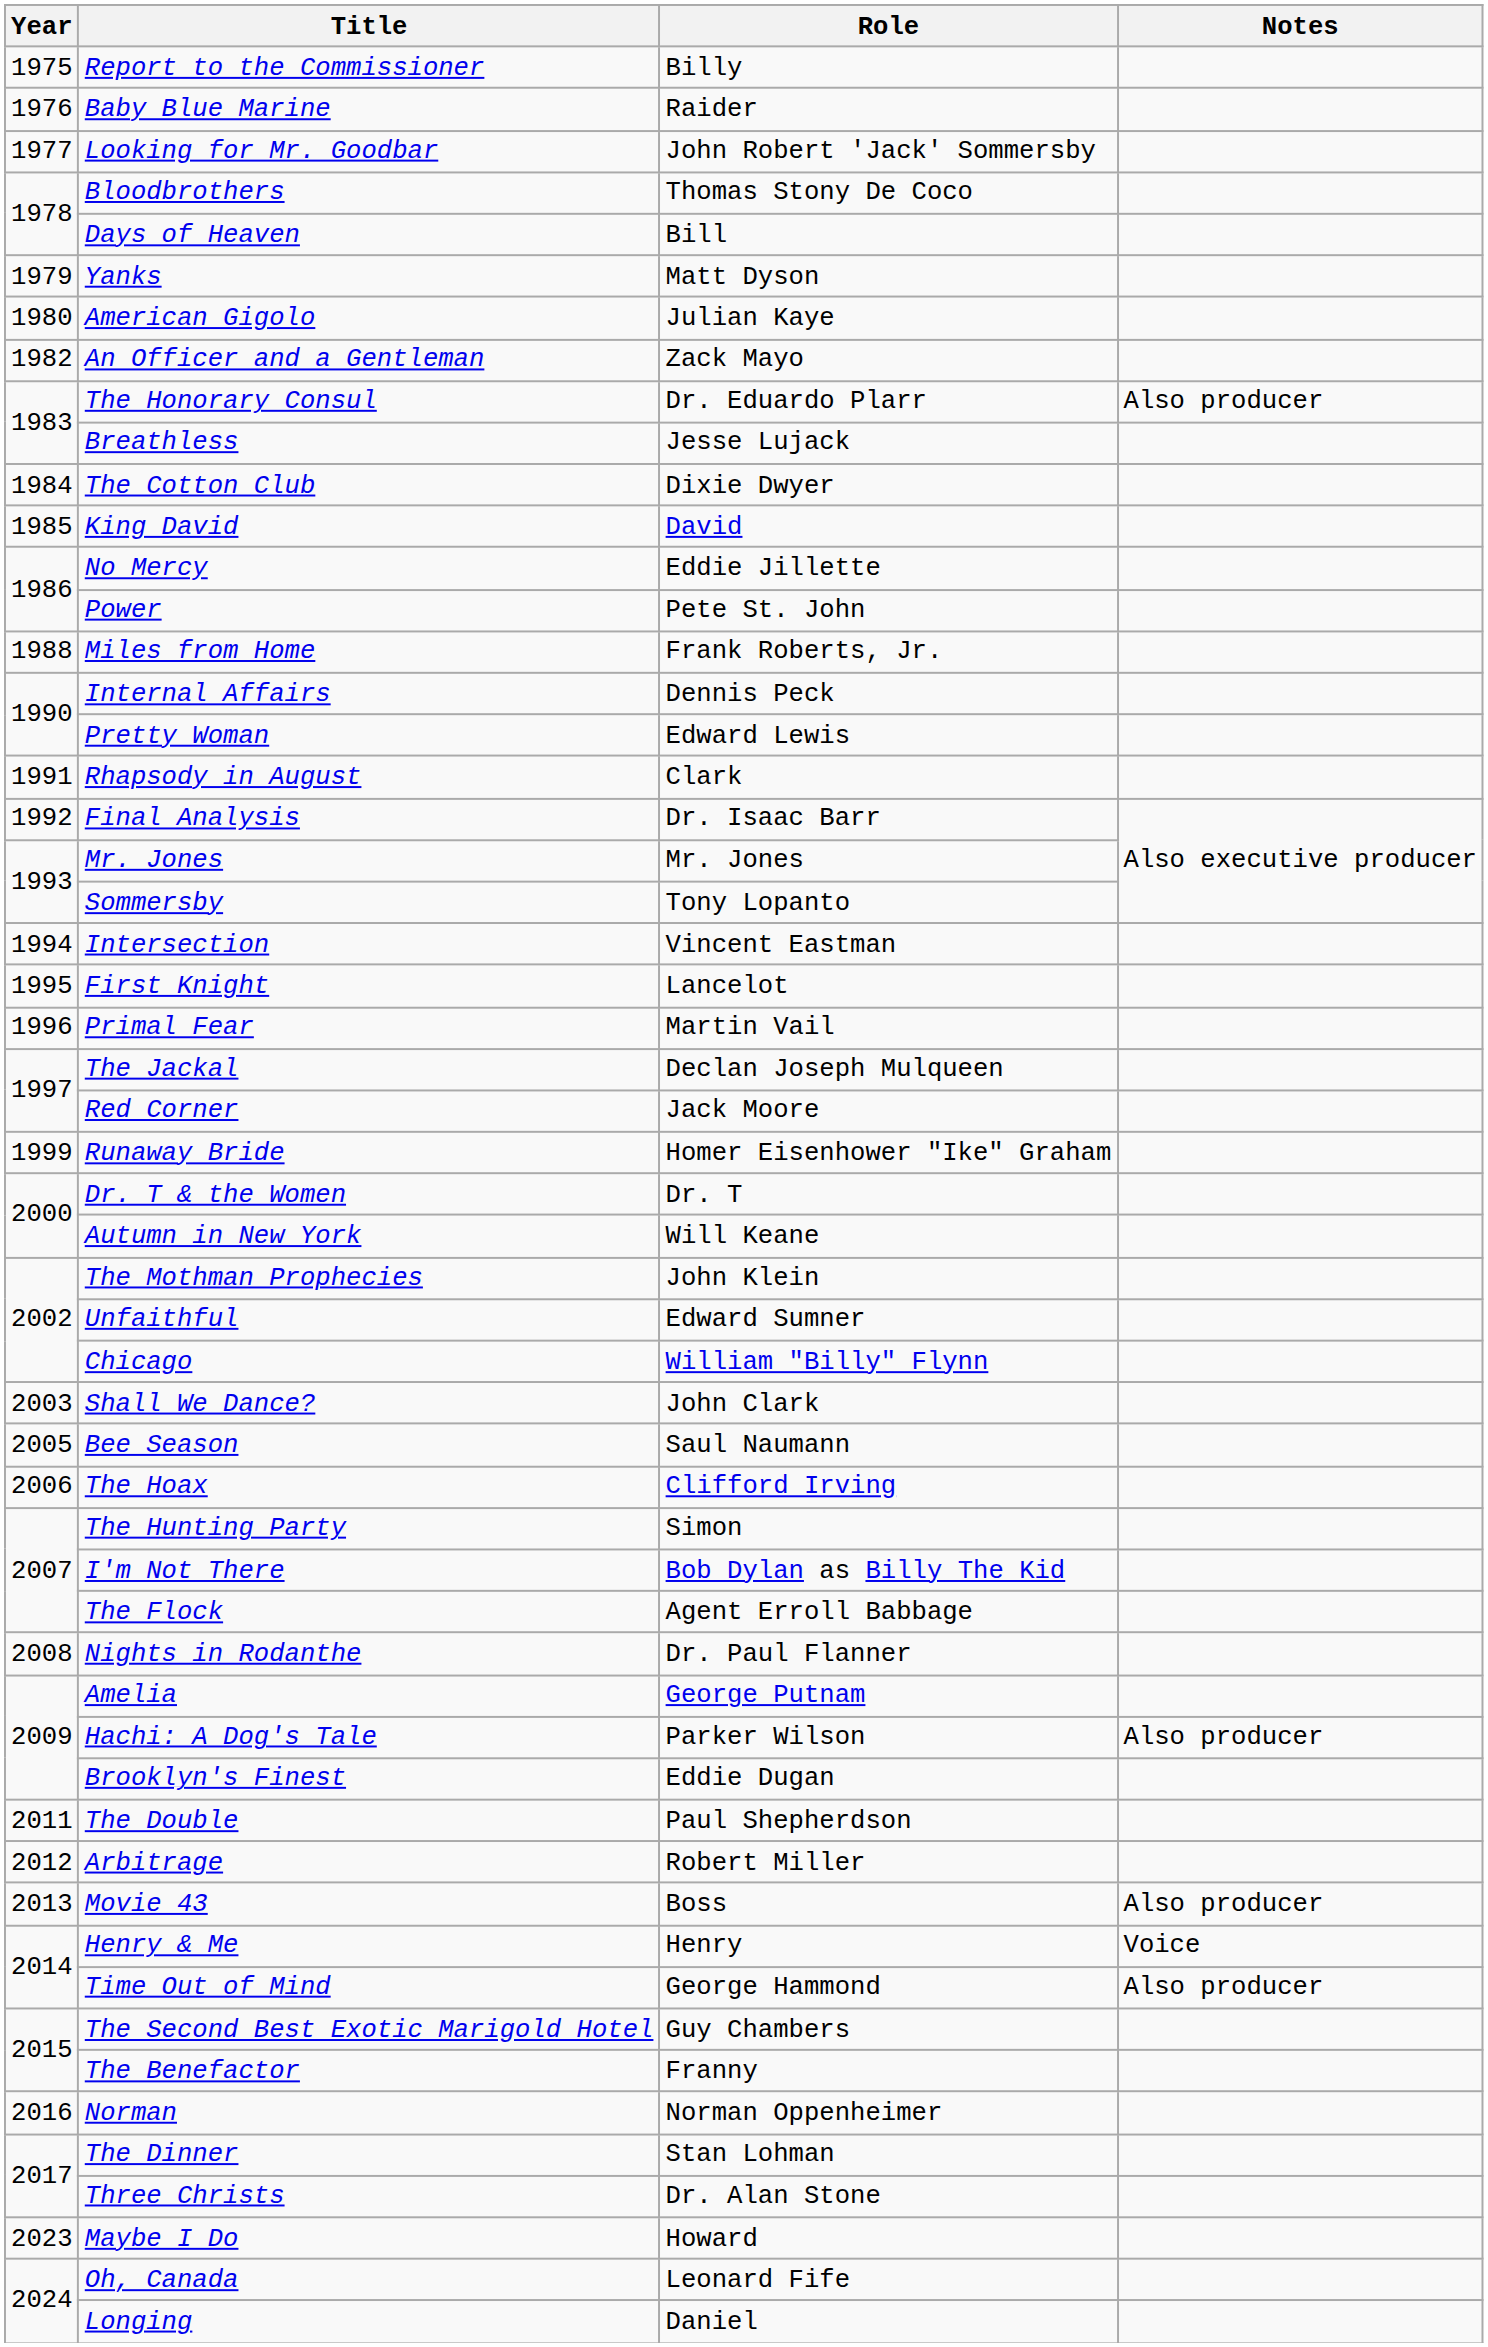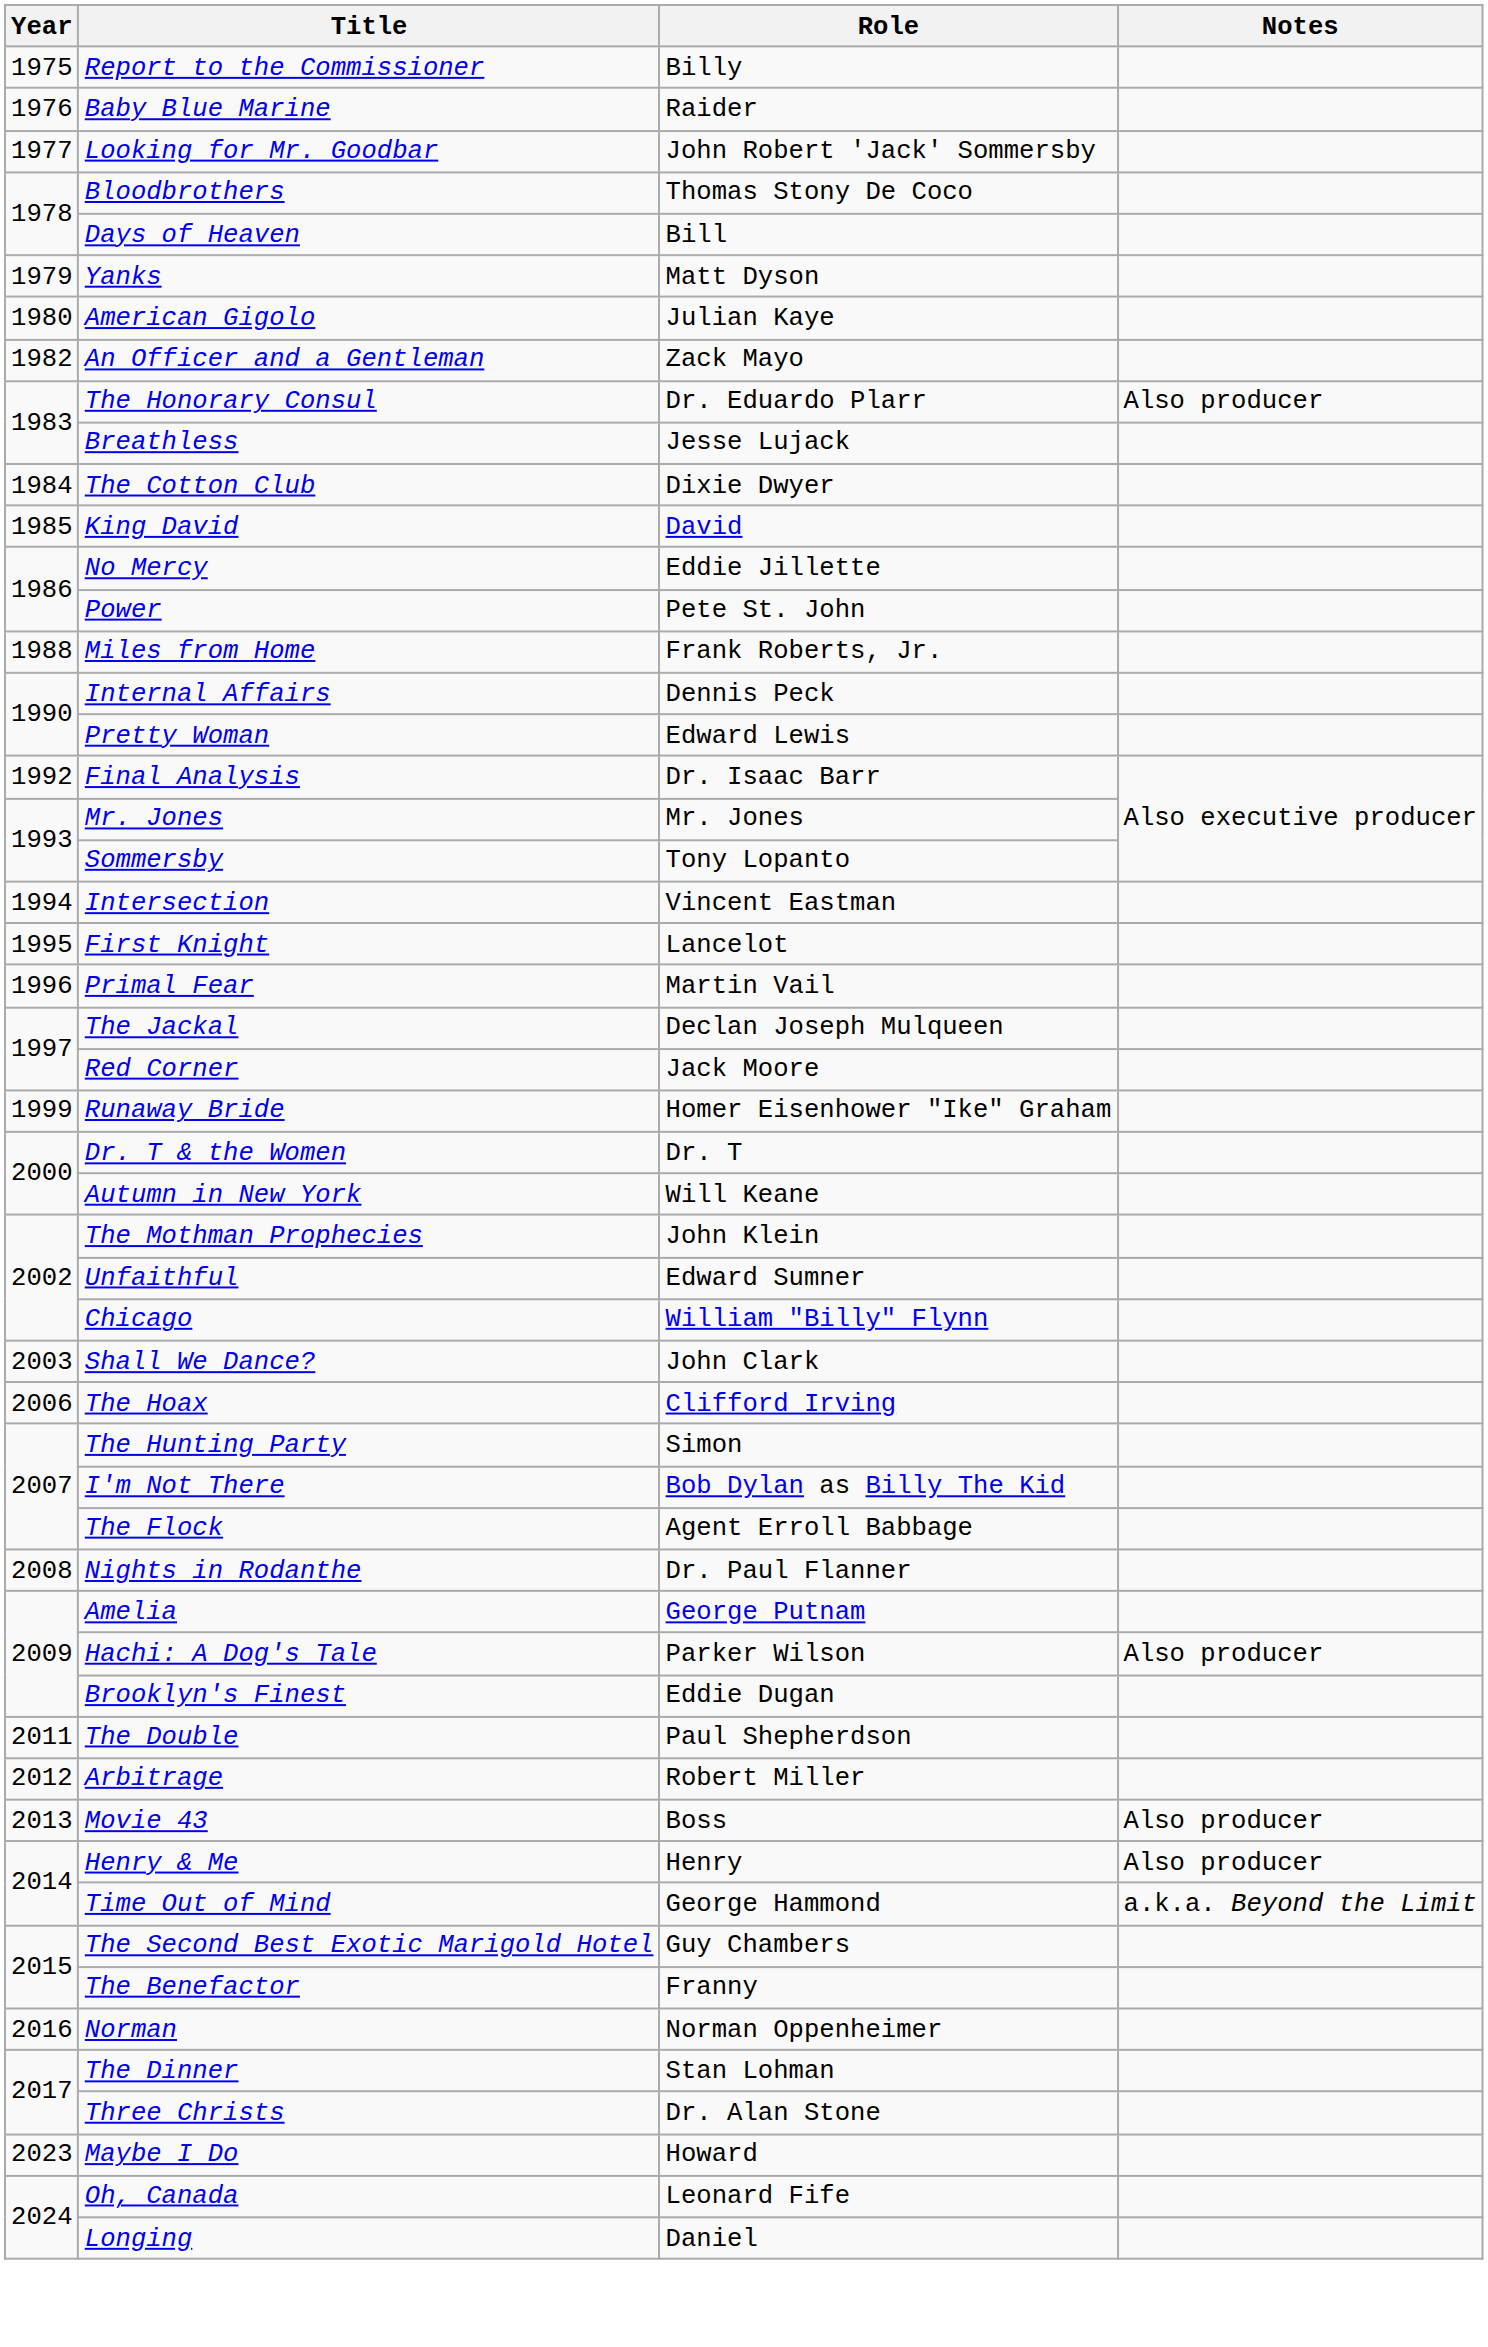- row: 1991 | Rhapsody in August | Clark
- row: 2005 | Bee Season | Saul Naumann
Henry & Me | Notes: Voice -> Also producer
Time Out of Mind | Notes: Also producer -> a.k.a. Beyond the Limit
